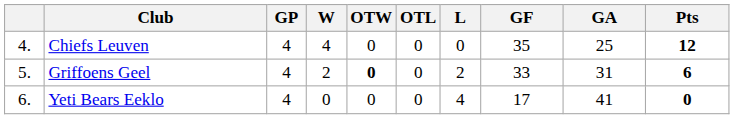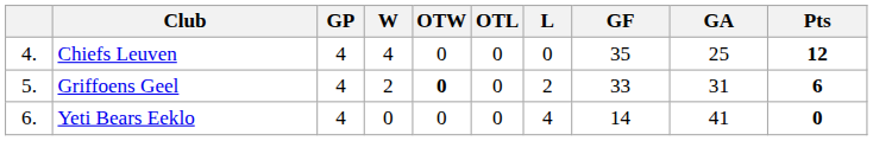Yeti Bears Eeklo | GF: 17 -> 14
